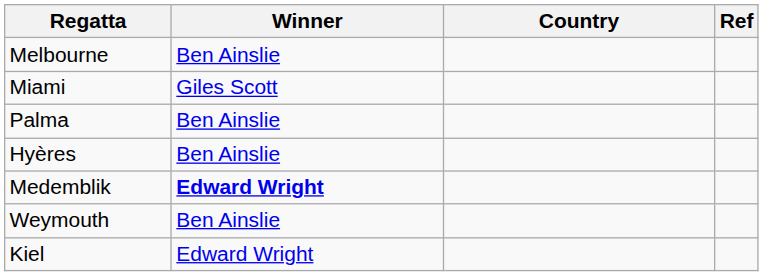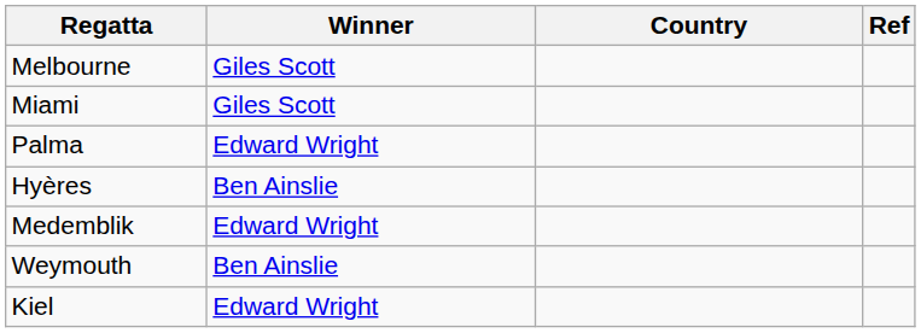Melbourne | Winner: Ben Ainslie -> Giles Scott
Palma | Winner: Ben Ainslie -> Edward Wright
Medemblik | Winner: bold -> normal
